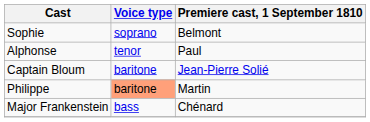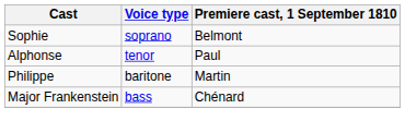- row: Captain Bloum | baritone | Jean-Pierre Solié
Philippe | Voice type: lightsalmon background -> no background
